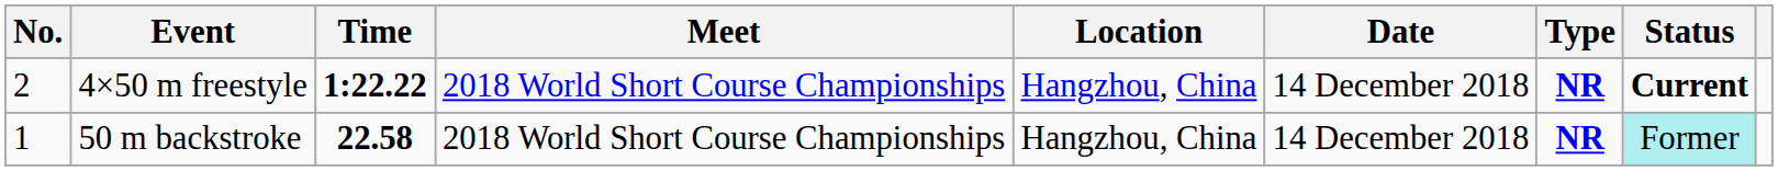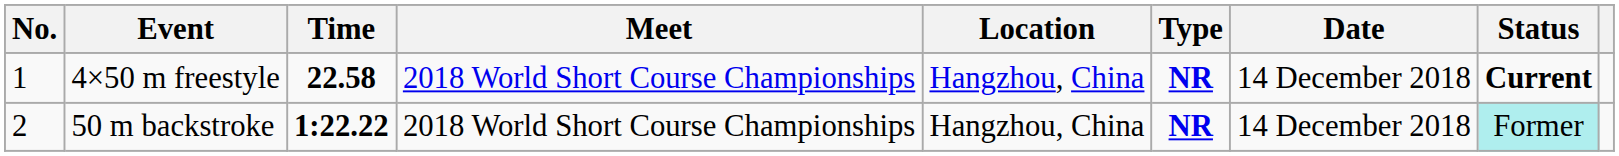columns swapped: Date <-> Type
4×50 m freestyle | No.: 2 -> 1
4×50 m freestyle | Time: 1:22.22 -> 22.58
50 m backstroke | No.: 1 -> 2
50 m backstroke | Time: 22.58 -> 1:22.22
